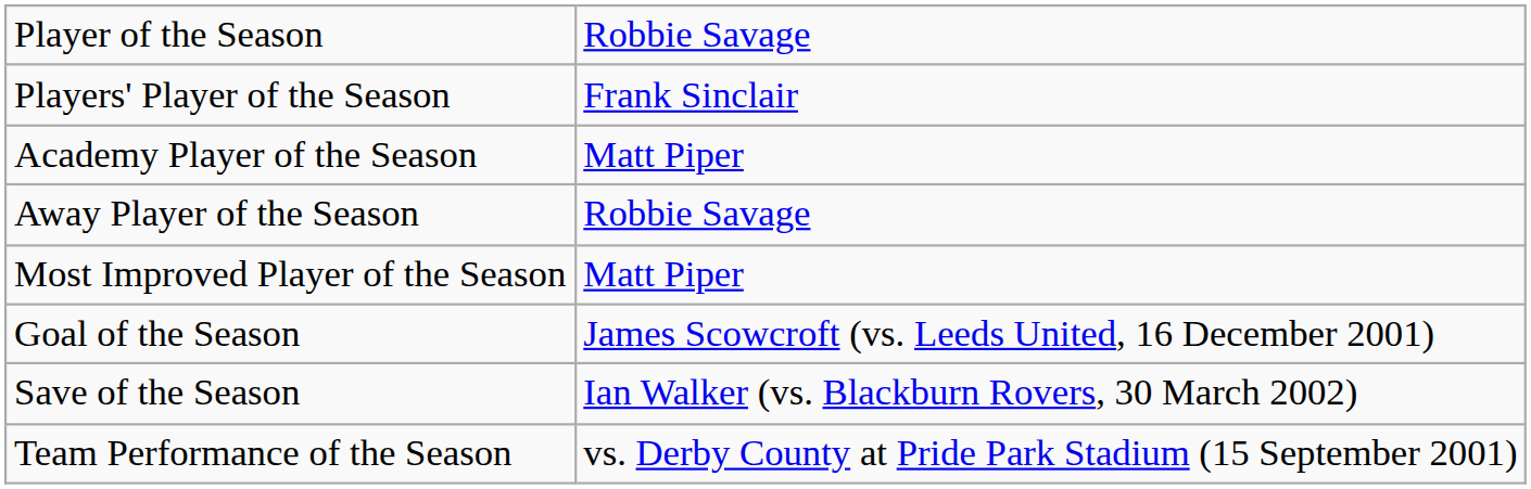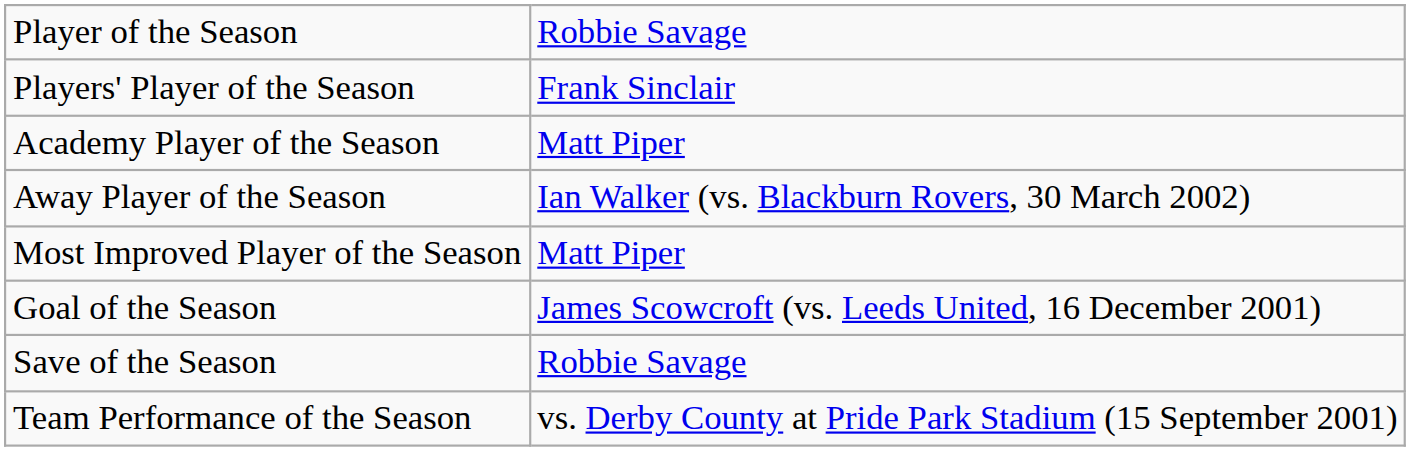Away Player of the Season | column 2: Robbie Savage -> Ian Walker (vs. Blackburn Rovers, 30 March 2002)
Save of the Season | column 2: Ian Walker (vs. Blackburn Rovers, 30 March 2002) -> Robbie Savage
